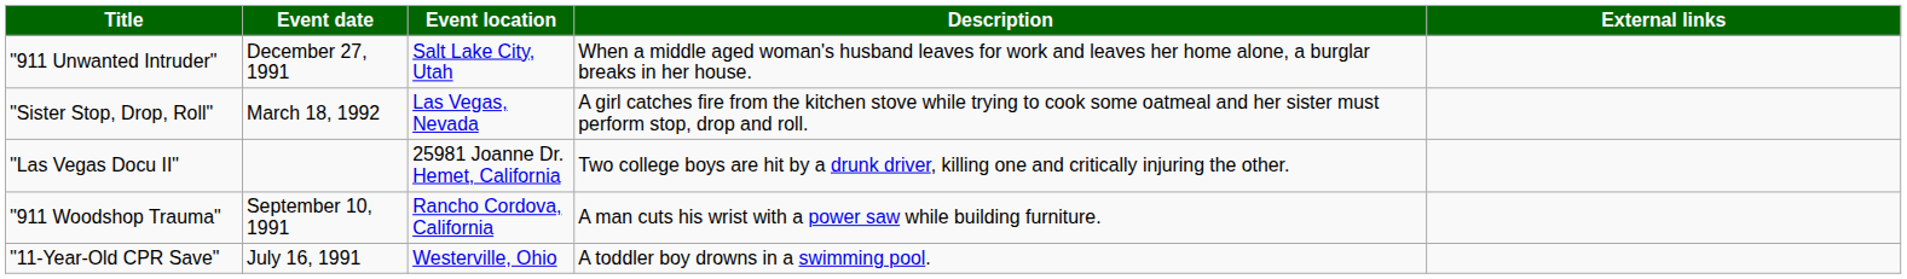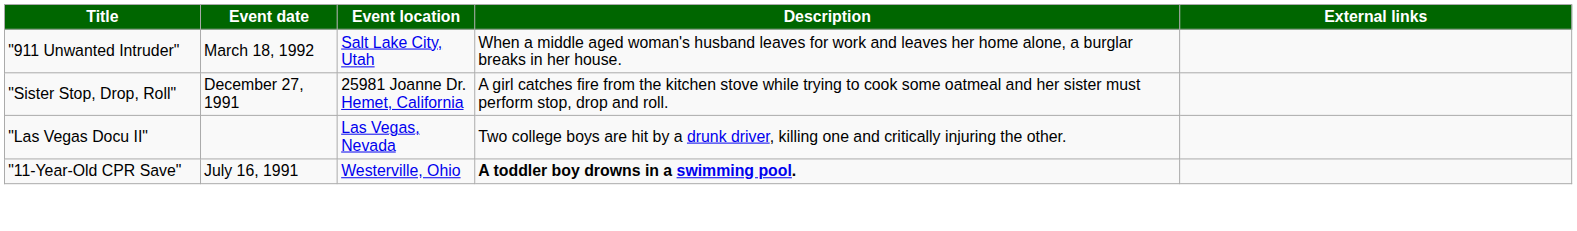"911 Unwanted Intruder" | Event date: December 27, 1991 -> March 18, 1992
"Sister Stop, Drop, Roll" | Event date: March 18, 1992 -> December 27, 1991
"Sister Stop, Drop, Roll" | Event location: Las Vegas, Nevada -> 25981 Joanne Dr. Hemet, California
"Las Vegas Docu II" | Event location: 25981 Joanne Dr. Hemet, California -> Las Vegas, Nevada
- row: "911 Woodshop Trauma" | September 10, 1991 | Rancho Cordova, California | A man cuts his wrist with a power saw while building furniture.
"11-Year-Old CPR Save" | Description: normal -> bold
